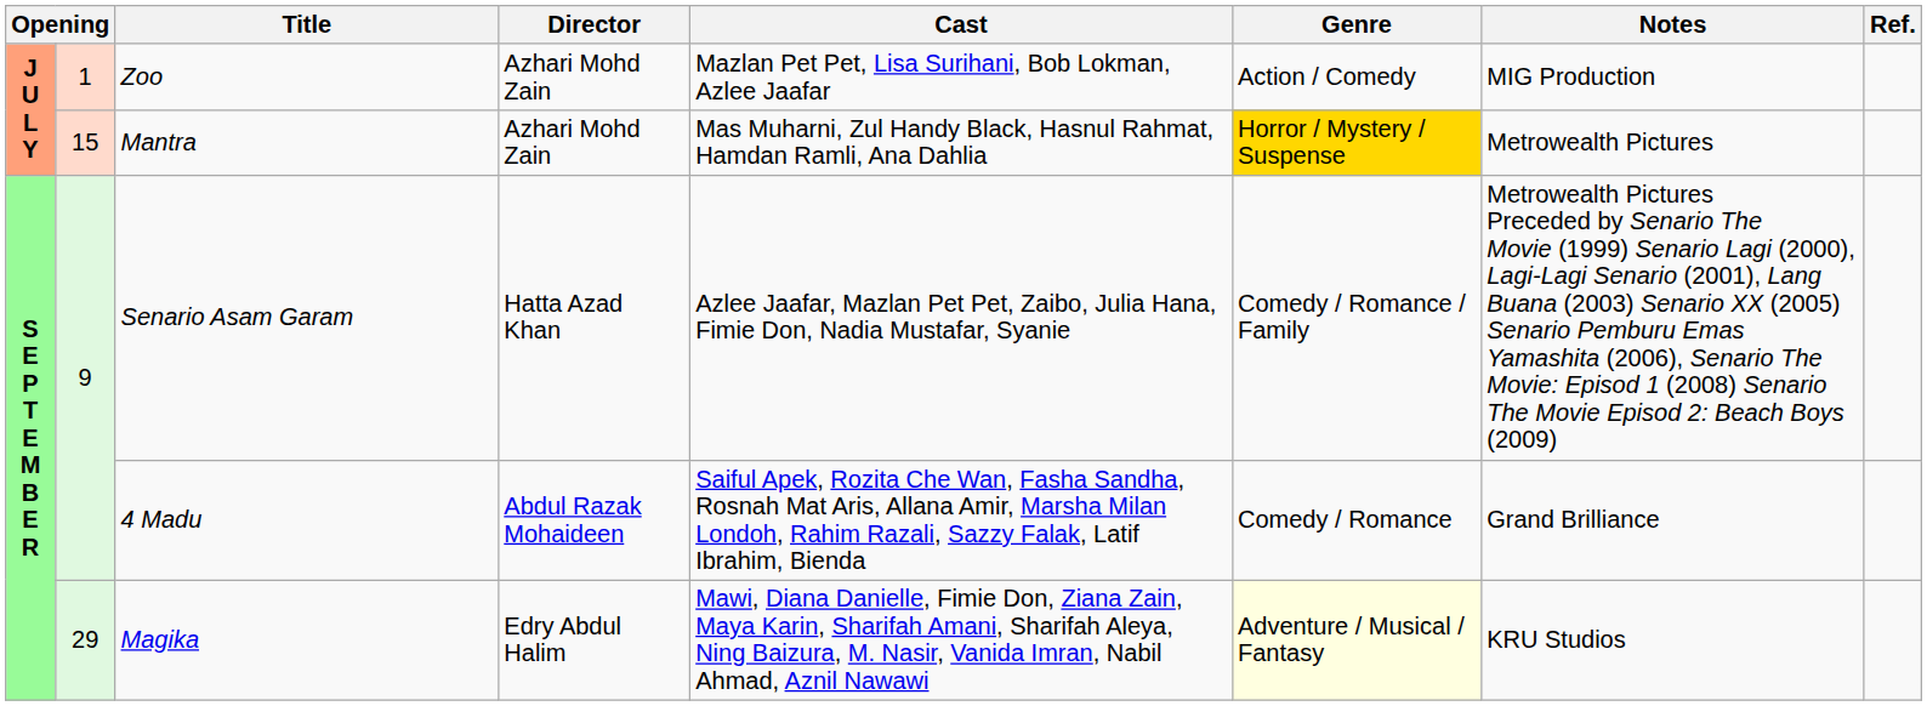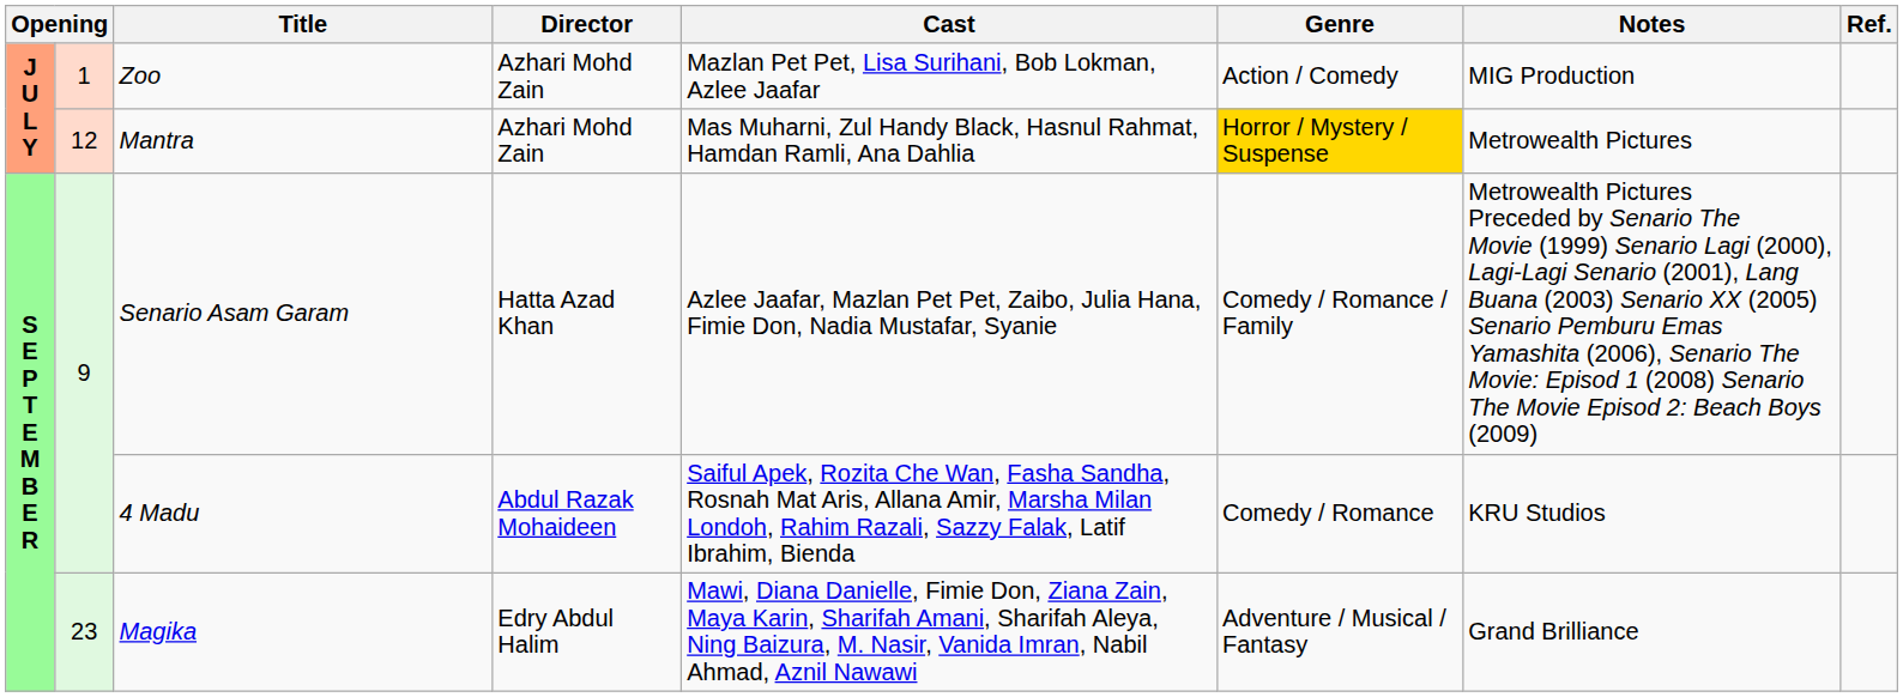Mantra | column 2: 15 -> 12
4 Madu | Notes: Grand Brilliance -> KRU Studios
Magika | column 2: 29 -> 23
Magika | Genre: lightyellow background -> no background
Magika | Notes: KRU Studios -> Grand Brilliance
